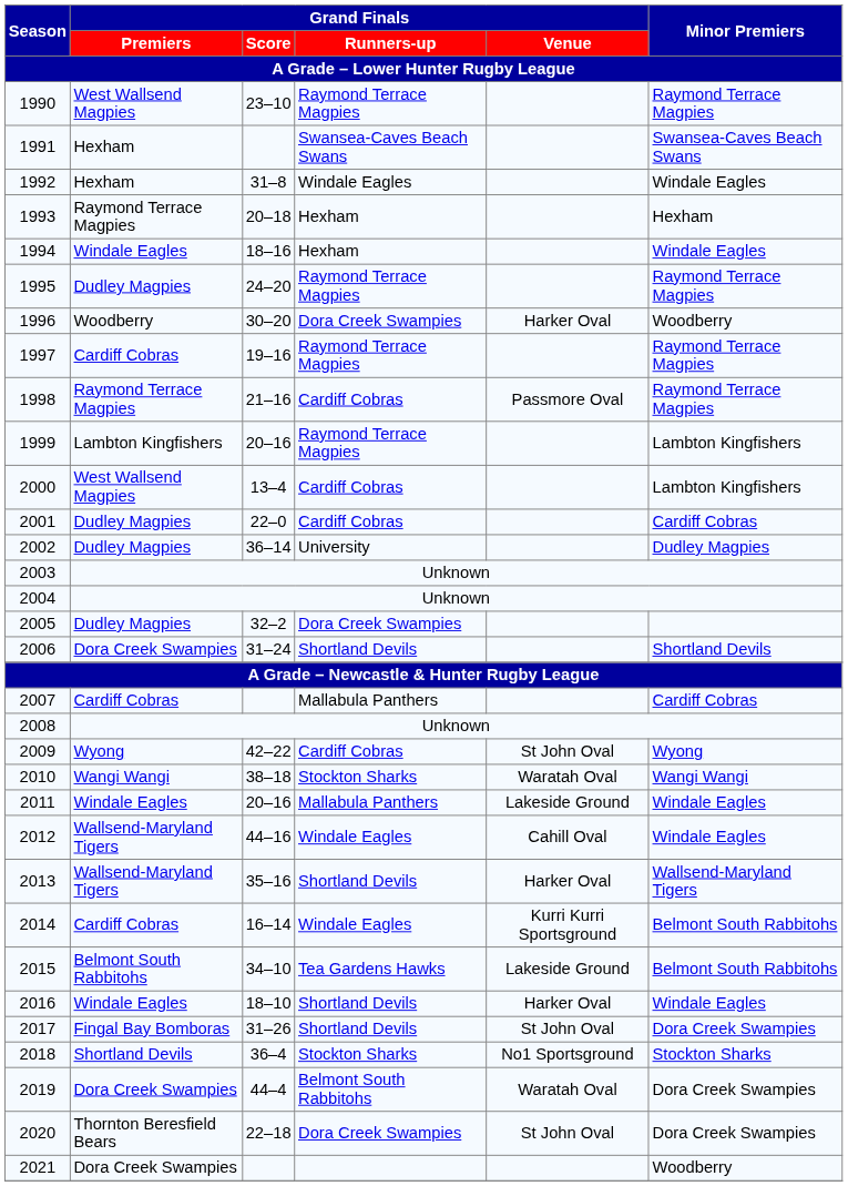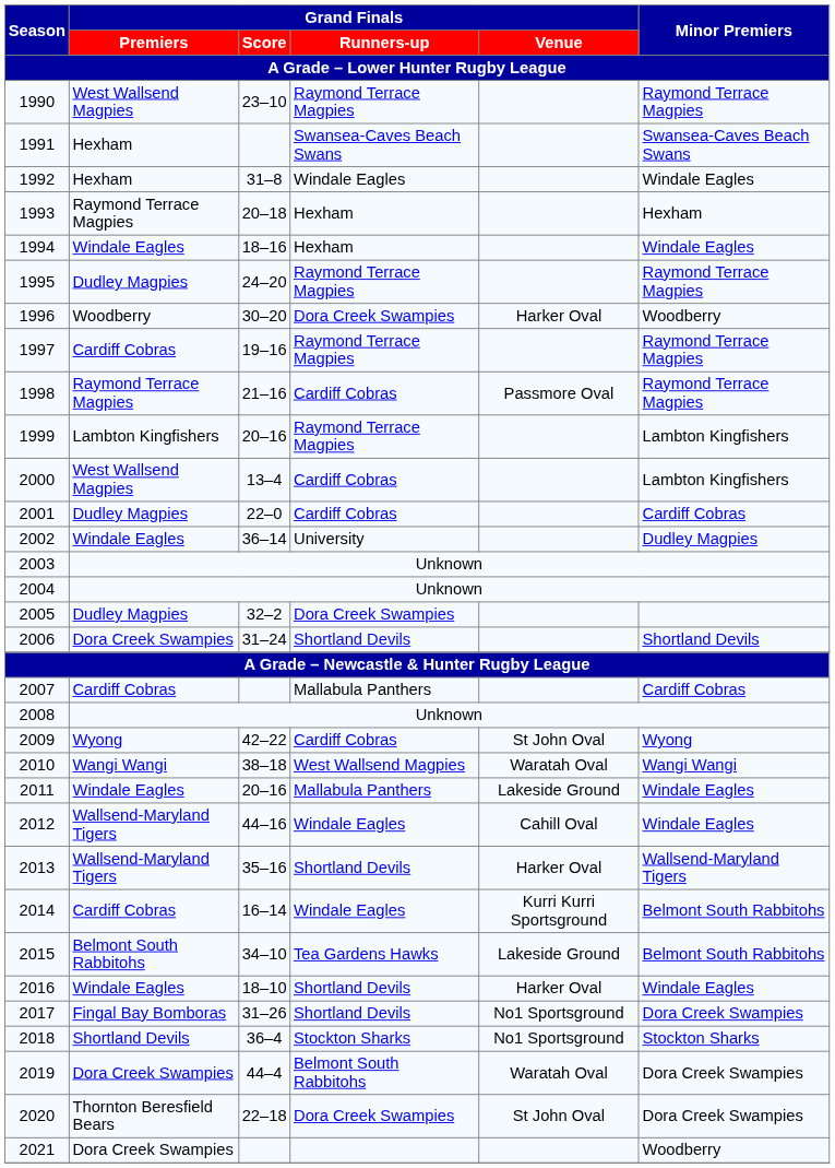2002 | Grand Finals / Premiers: Dudley Magpies -> Windale Eagles
2010 | Grand Finals / Runners-up: Stockton Sharks -> West Wallsend Magpies
2017 | Grand Finals / Venue: St John Oval -> No1 Sportsground
